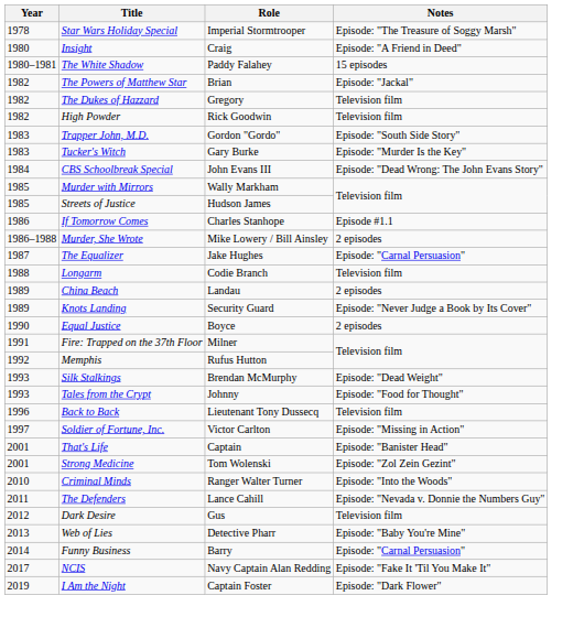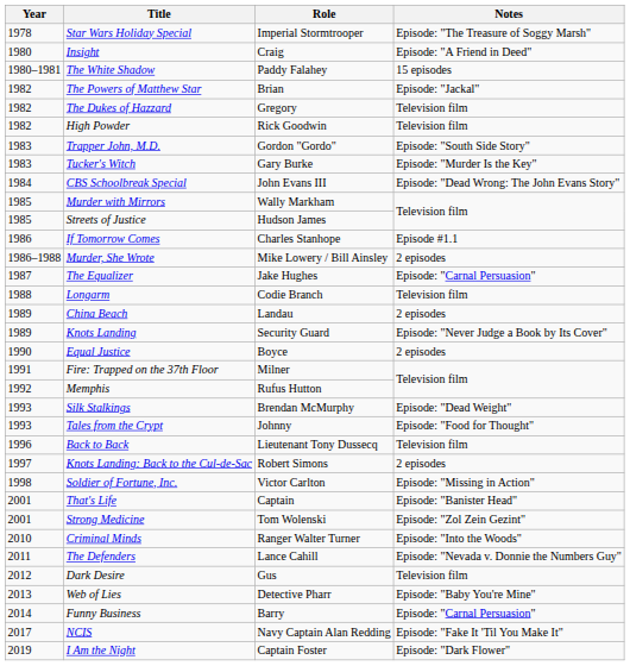+ row: 1997 | Knots Landing: Back to the Cul-de-Sac | Robert Simons | 2 episodes
Soldier of Fortune, Inc. | Year: 1997 -> 1998
